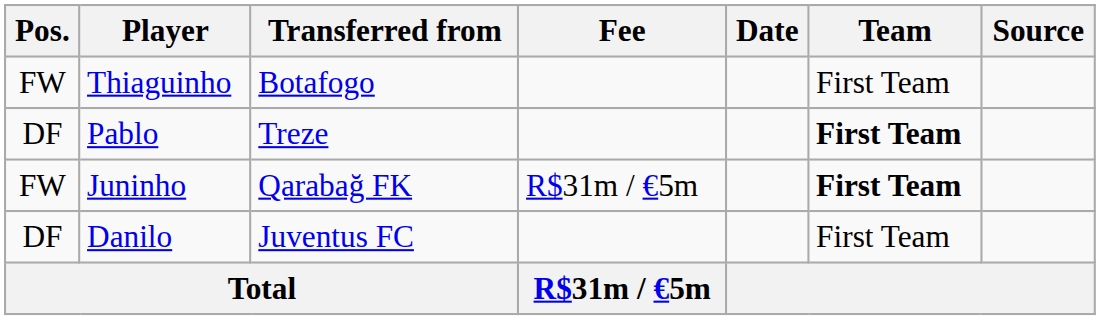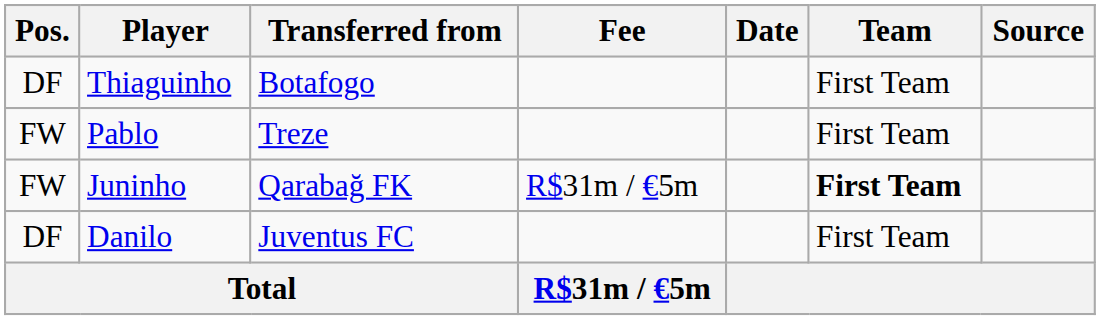Thiaguinho | Pos.: FW -> DF
Pablo | Pos.: DF -> FW
Pablo | Team: bold -> normal
